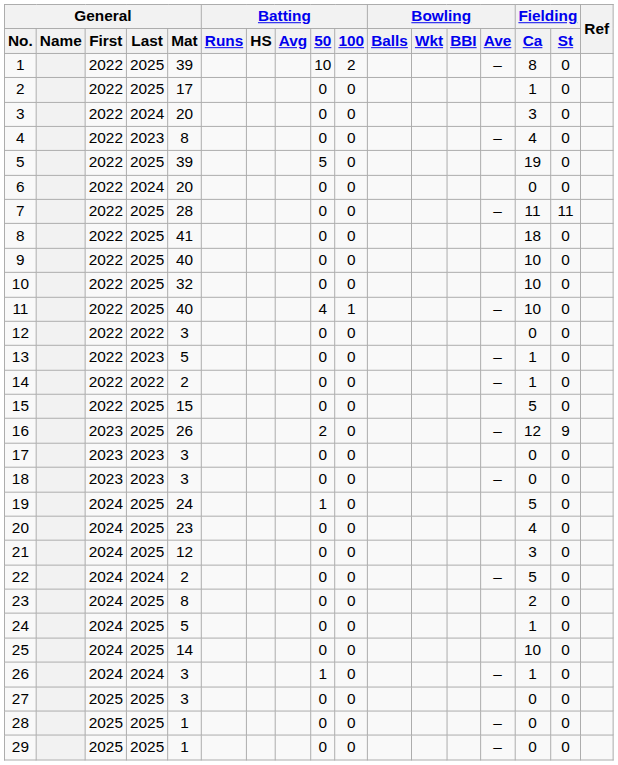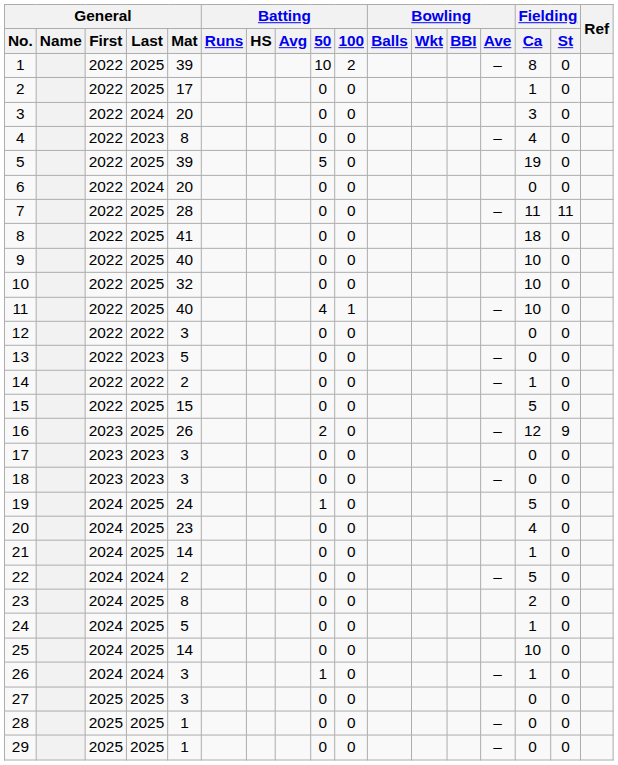13 | Fielding / Ca: 1 -> 0
21 | General / Mat: 12 -> 14
21 | Fielding / Ca: 3 -> 1
